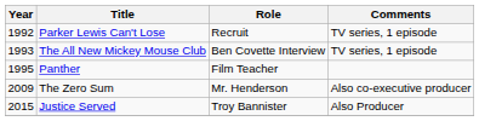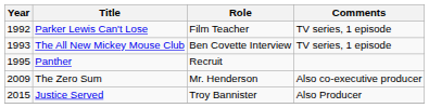Parker Lewis Can't Lose | Role: Recruit -> Film Teacher
Panther | Role: Film Teacher -> Recruit
